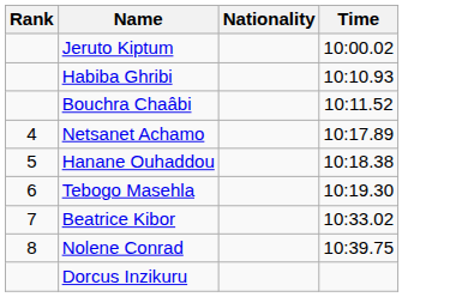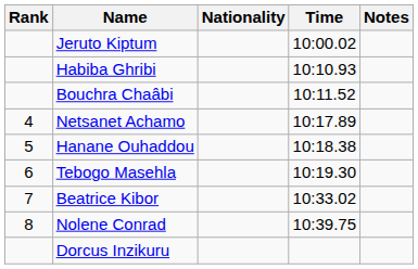+ column: Notes
